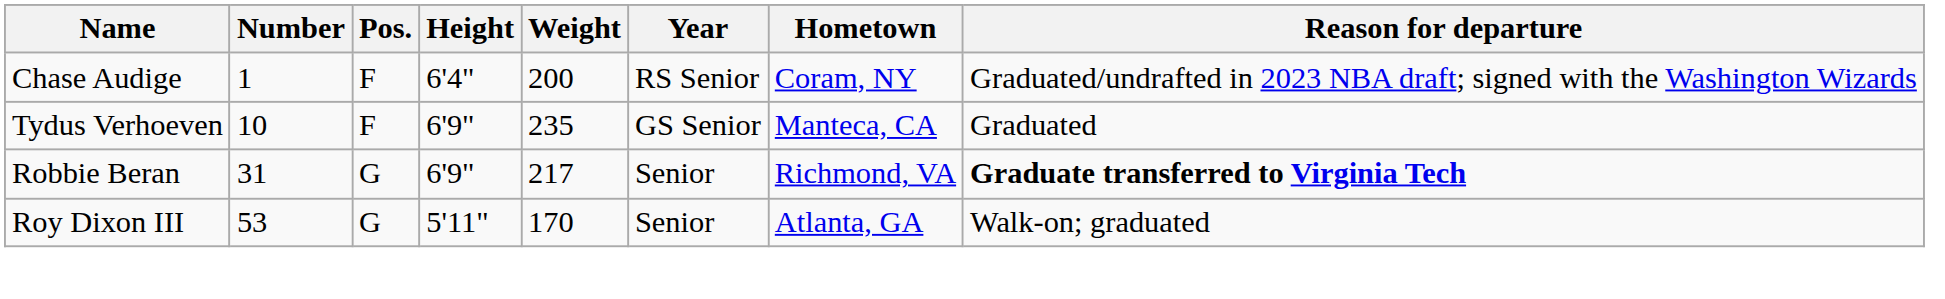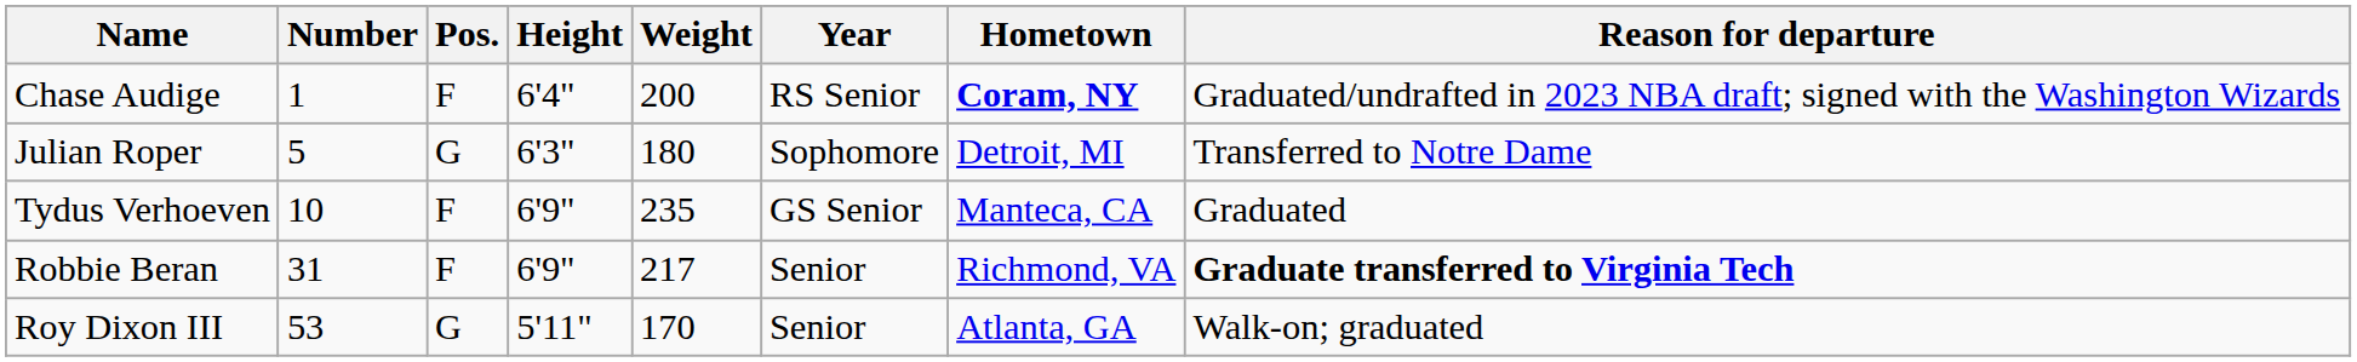Chase Audige | Hometown: normal -> bold
+ row: Julian Roper | 5 | G | 6'3" | 180 | Sophomore | Detroit, MI | Transferred to Notre Dame
Robbie Beran | Pos.: G -> F
